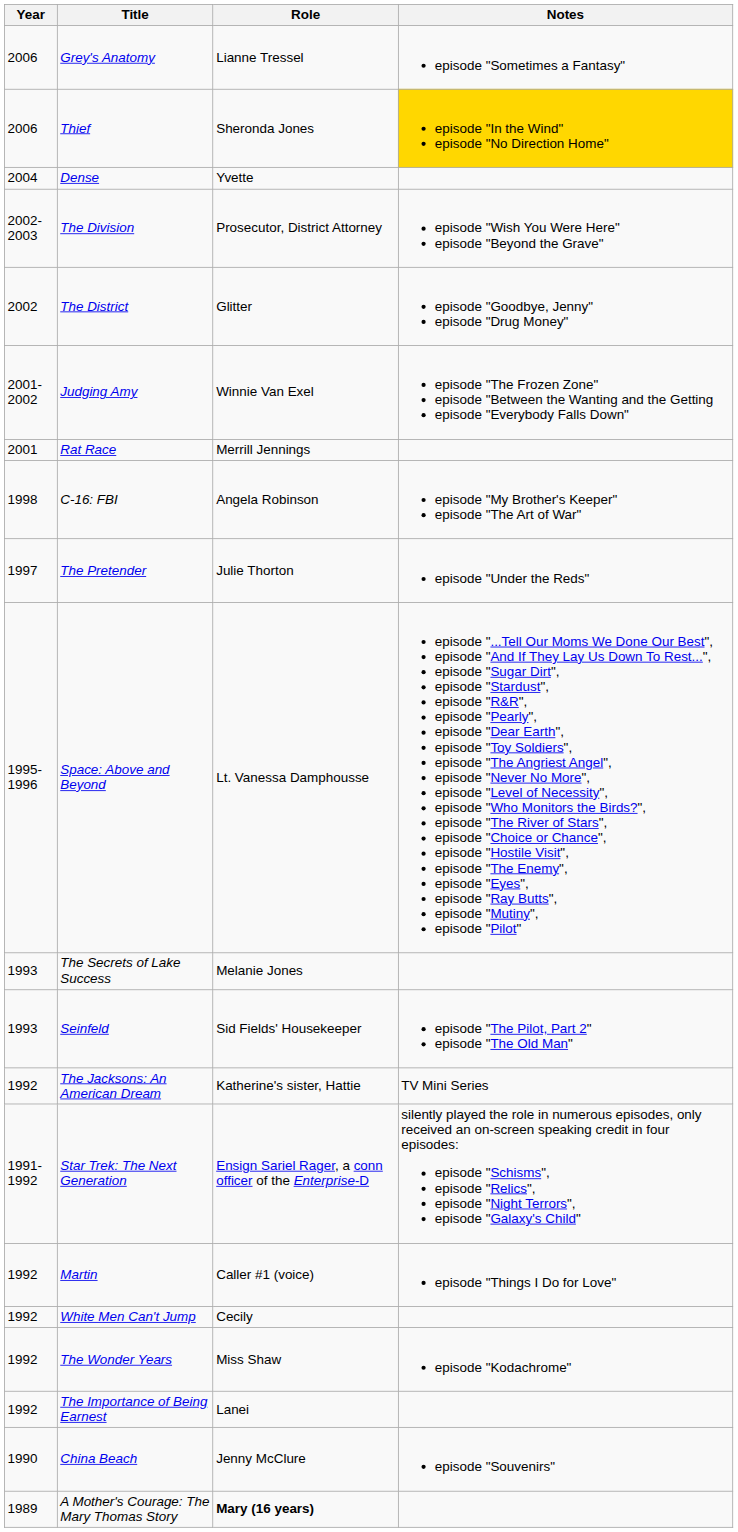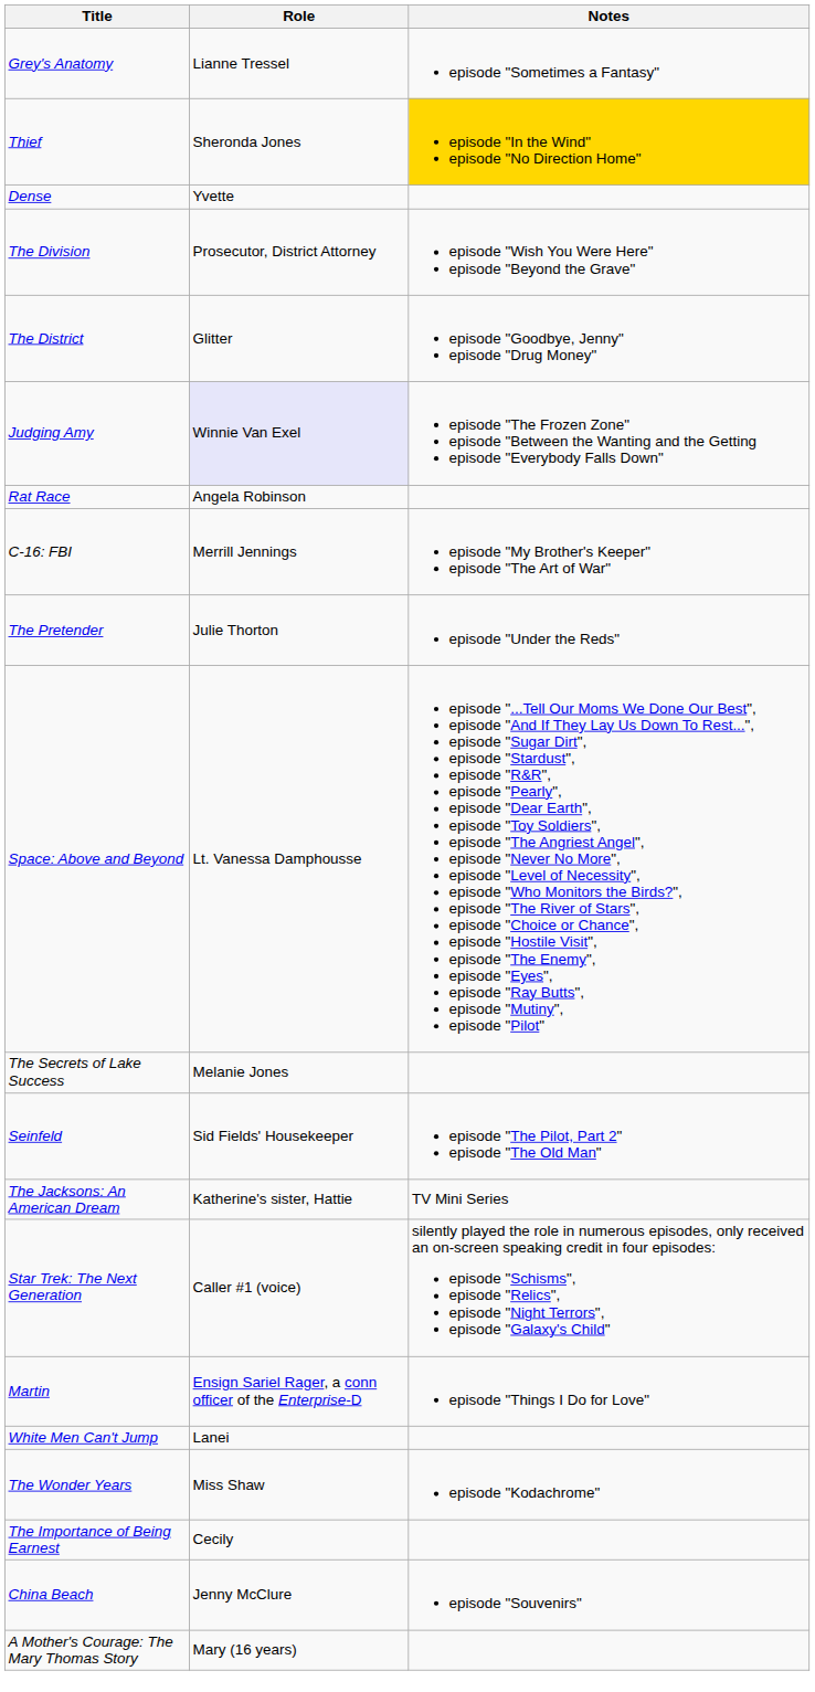- column: Year | 2006 | 2006 | 2004 | 2002-2003 | 2002 | 2001-2002 | 2001 | 1998 | 1997 | 1995-1996 | 1993 | 1993 | 1992 | 1991-1992 | 1992 | 1992 | 1992 | 1992 | 1990 | 1989
Judging Amy | Role: no background -> lavender background
Rat Race | Role: Merrill Jennings -> Angela Robinson
C-16: FBI | Role: Angela Robinson -> Merrill Jennings
Star Trek: The Next Generation | Role: Ensign Sariel Rager, a conn officer of the Enterprise-D -> Caller #1 (voice)
Martin | Role: Caller #1 (voice) -> Ensign Sariel Rager, a conn officer of the Enterprise-D
White Men Can't Jump | Role: Cecily -> Lanei
The Importance of Being Earnest | Role: Lanei -> Cecily
A Mother's Courage: The Mary Thomas Story | Role: bold -> normal
